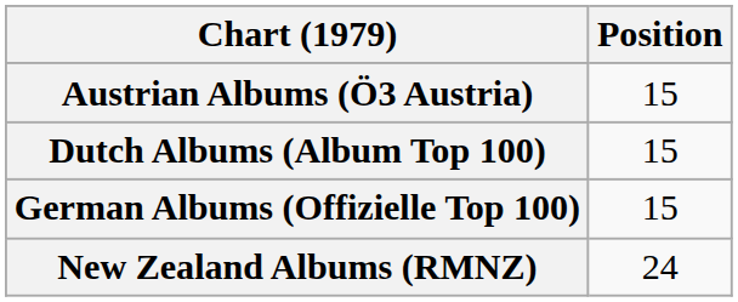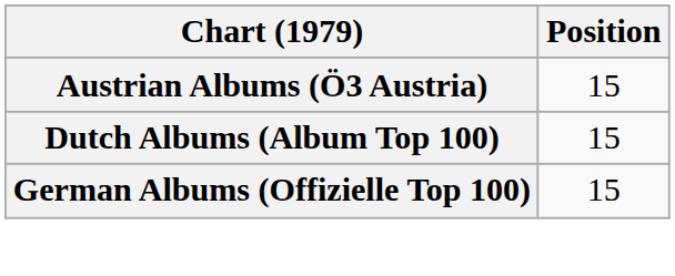- row: New Zealand Albums (RMNZ) | 24
